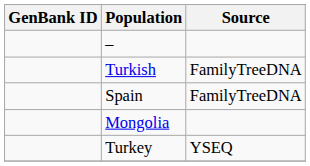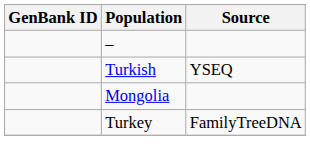Turkish | Source: FamilyTreeDNA -> YSEQ
- row: Spain | FamilyTreeDNA
Turkey | Source: YSEQ -> FamilyTreeDNA
